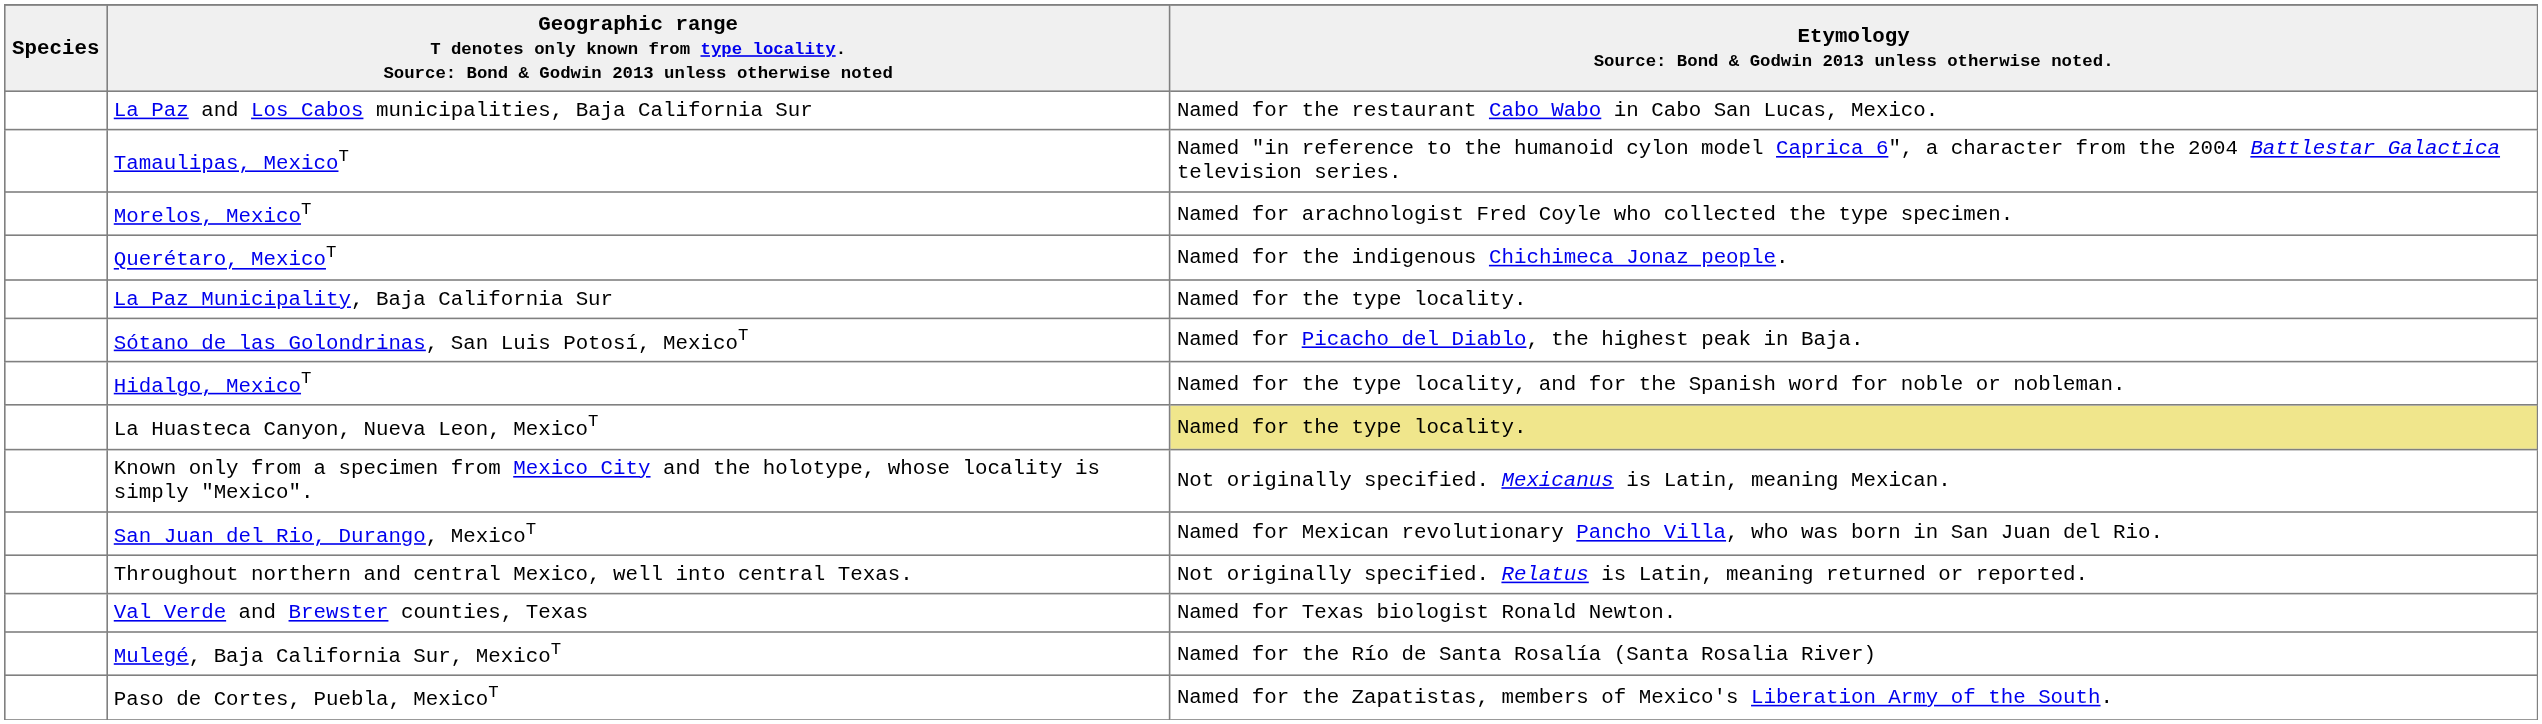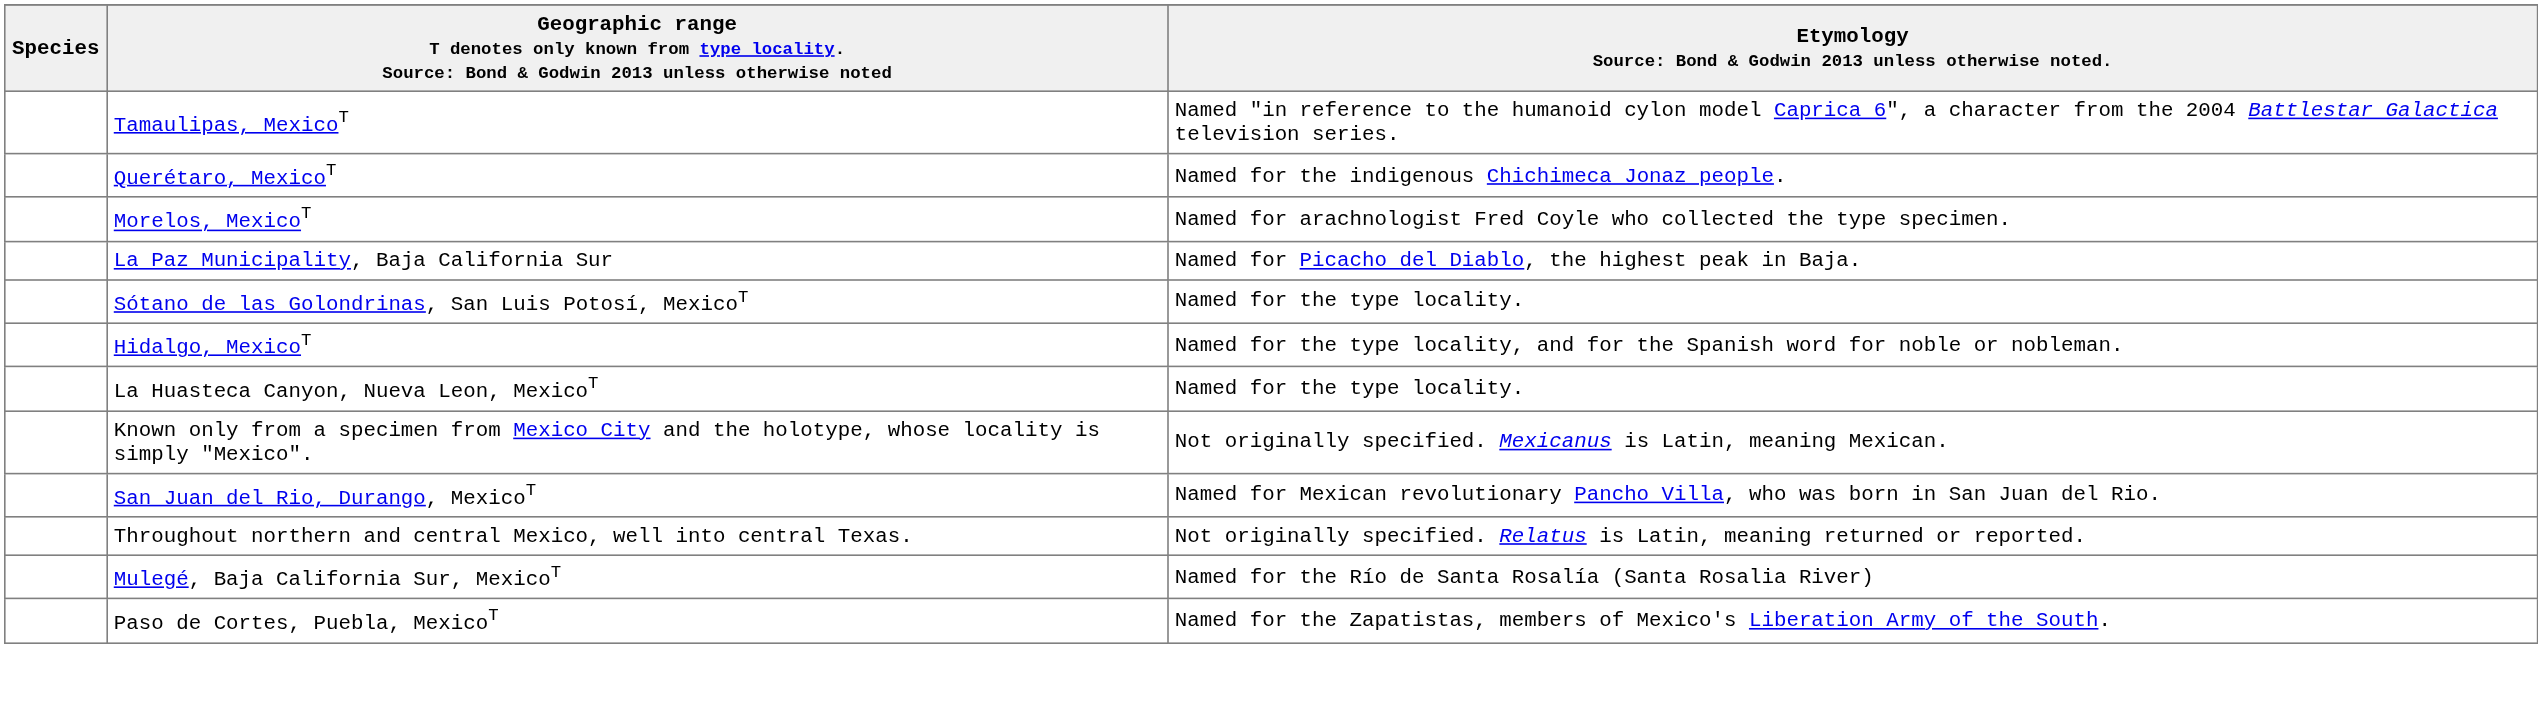- row: La Paz and Los Cabos municipalities, Baja California Sur | Named for the restaurant Cabo Wabo in Cabo San Lucas, Mexico.
rows swapped: Querétaro, MexicoT <-> Morelos, MexicoT
La Paz Municipality, Baja California Sur | column 3: Named for the type locality. -> Named for Picacho del Diablo, the highest peak in Baja.
Sótano de las Golondrinas, San Luis Potosí, MexicoT | column 3: Named for Picacho del Diablo, the highest peak in Baja. -> Named for the type locality.
La Huasteca Canyon, Nueva Leon, MexicoT | column 3: khaki background -> no background
- row: Val Verde and Brewster counties, Texas | Named for Texas biologist Ronald Newton.
